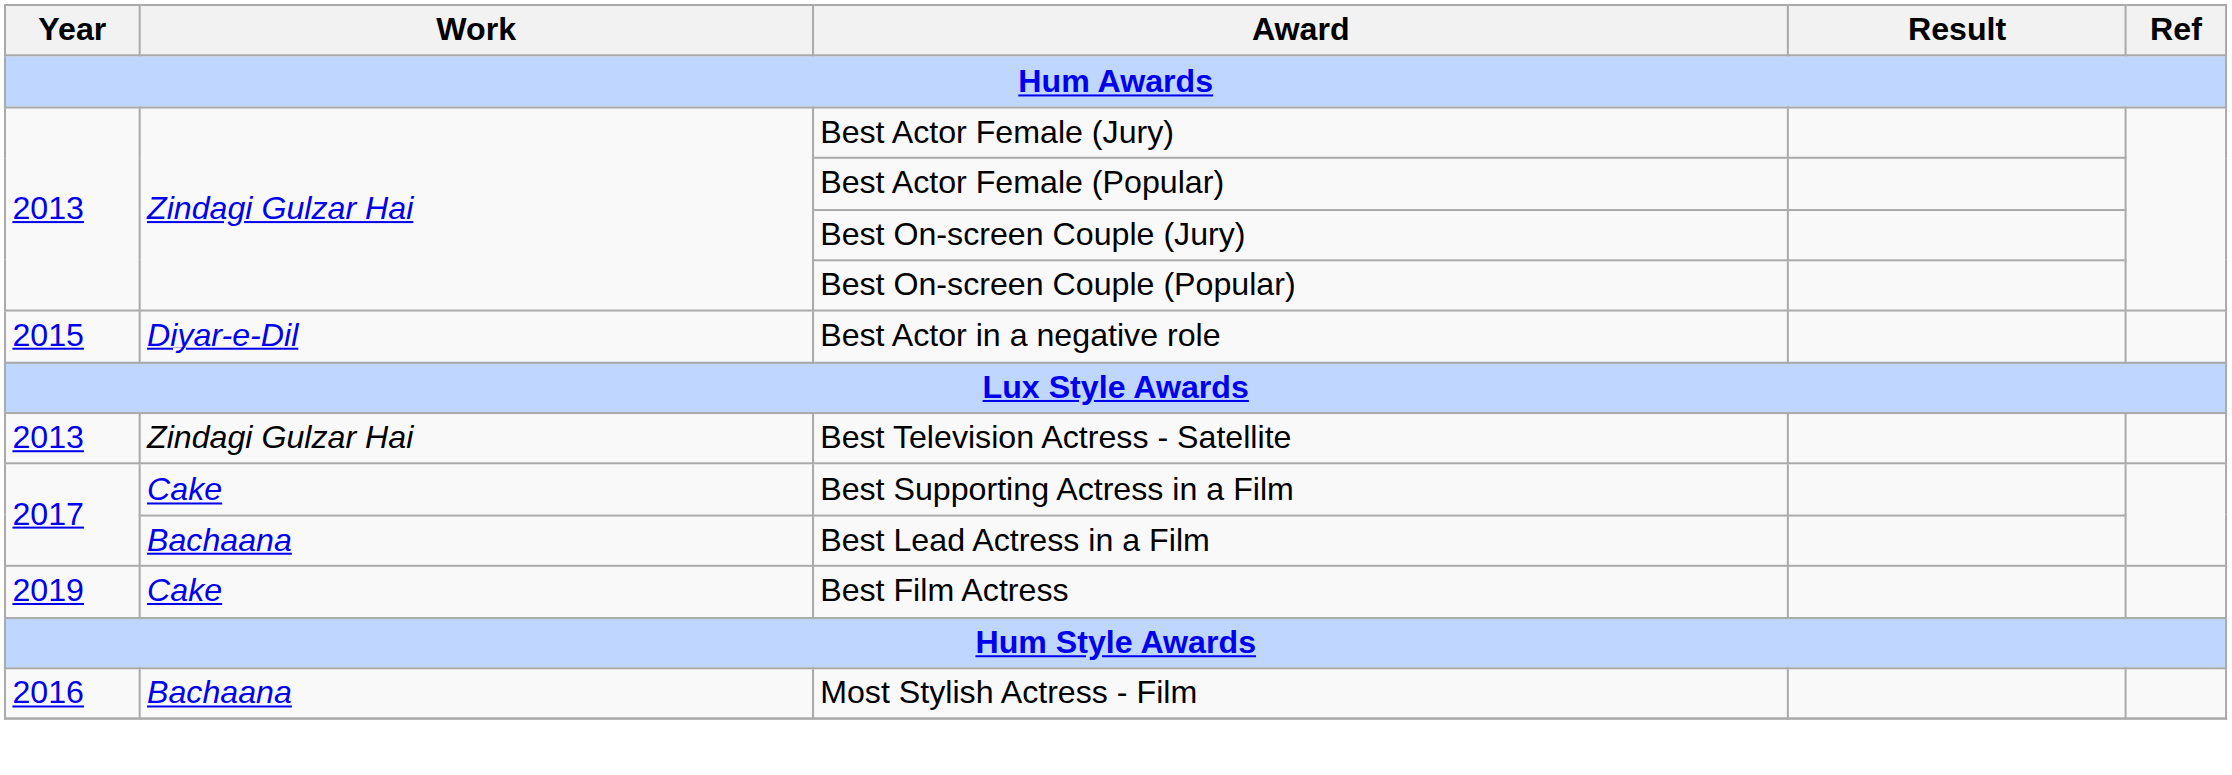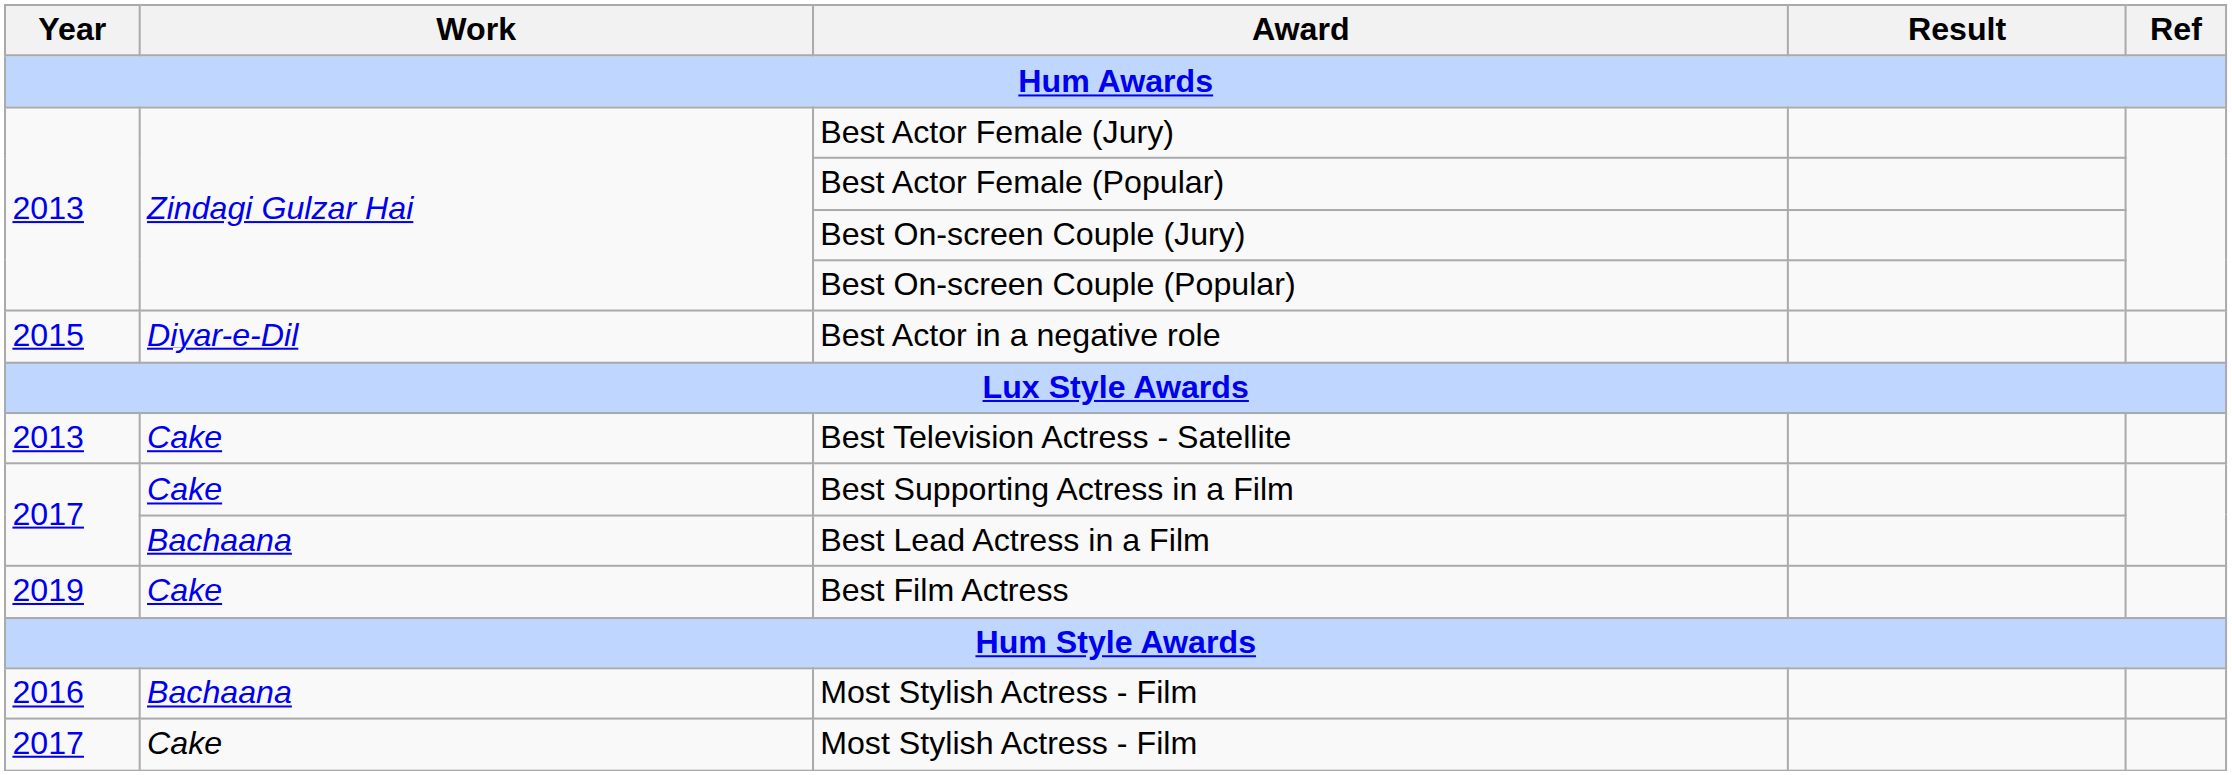Best Television Actress - Satellite | Work: Zindagi Gulzar Hai -> Cake
+ row: 2017 | Cake | Most Stylish Actress - Film
